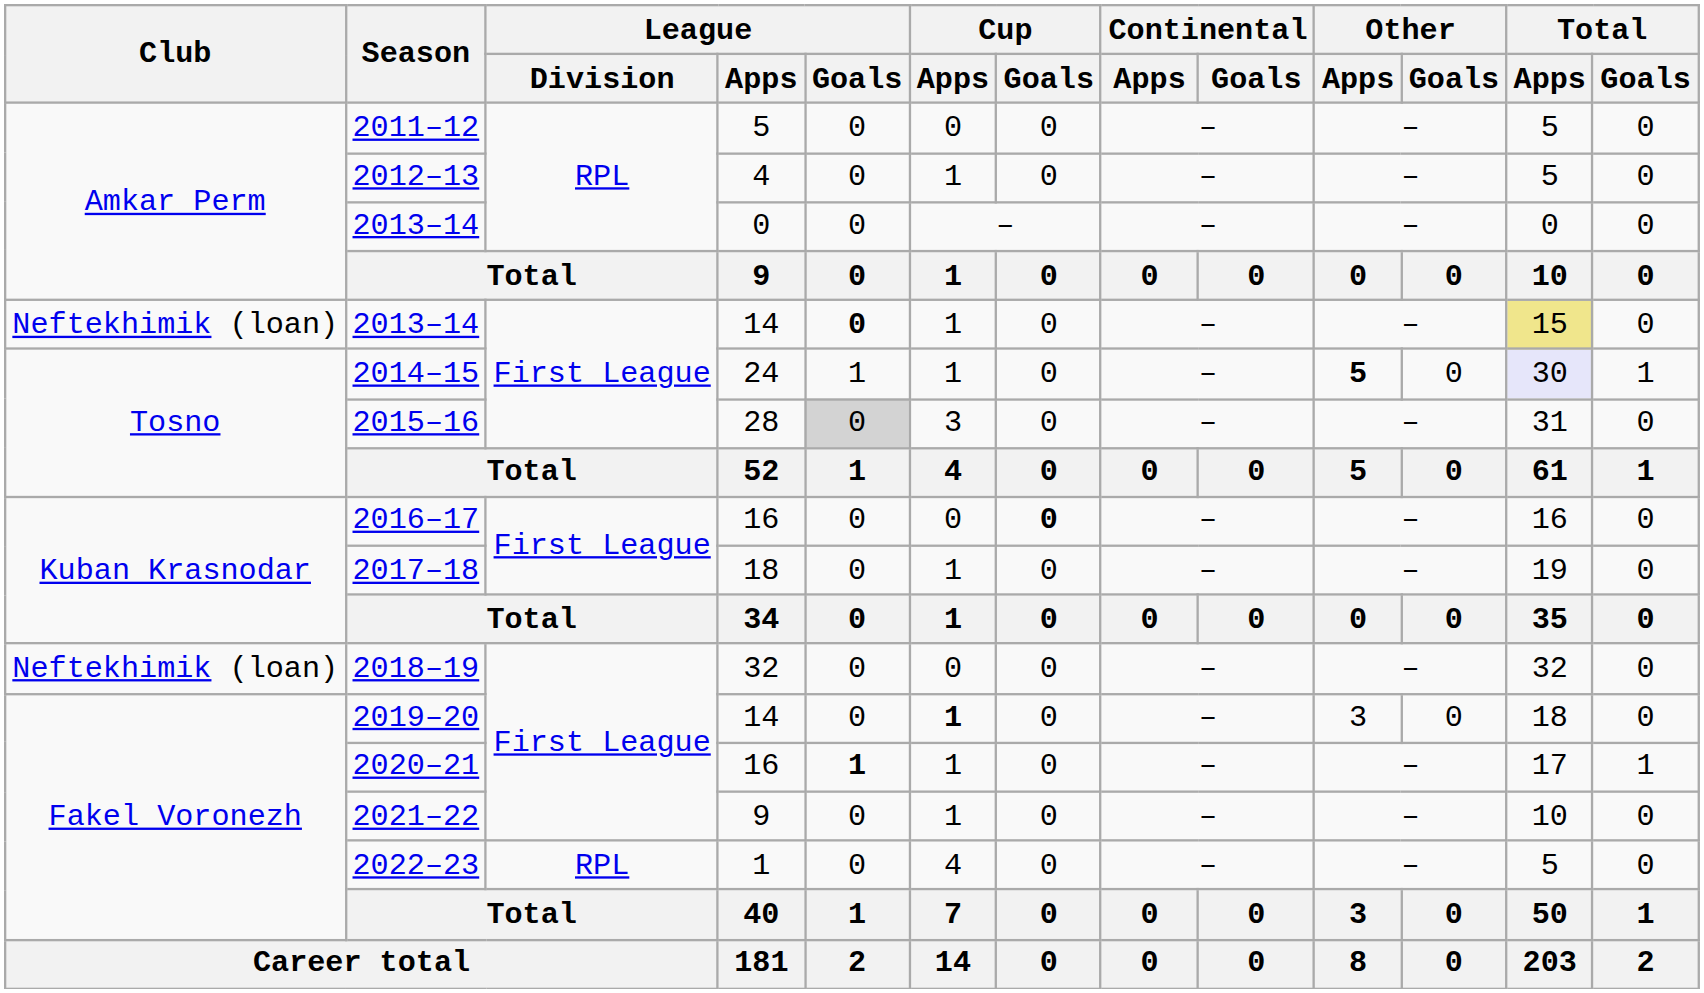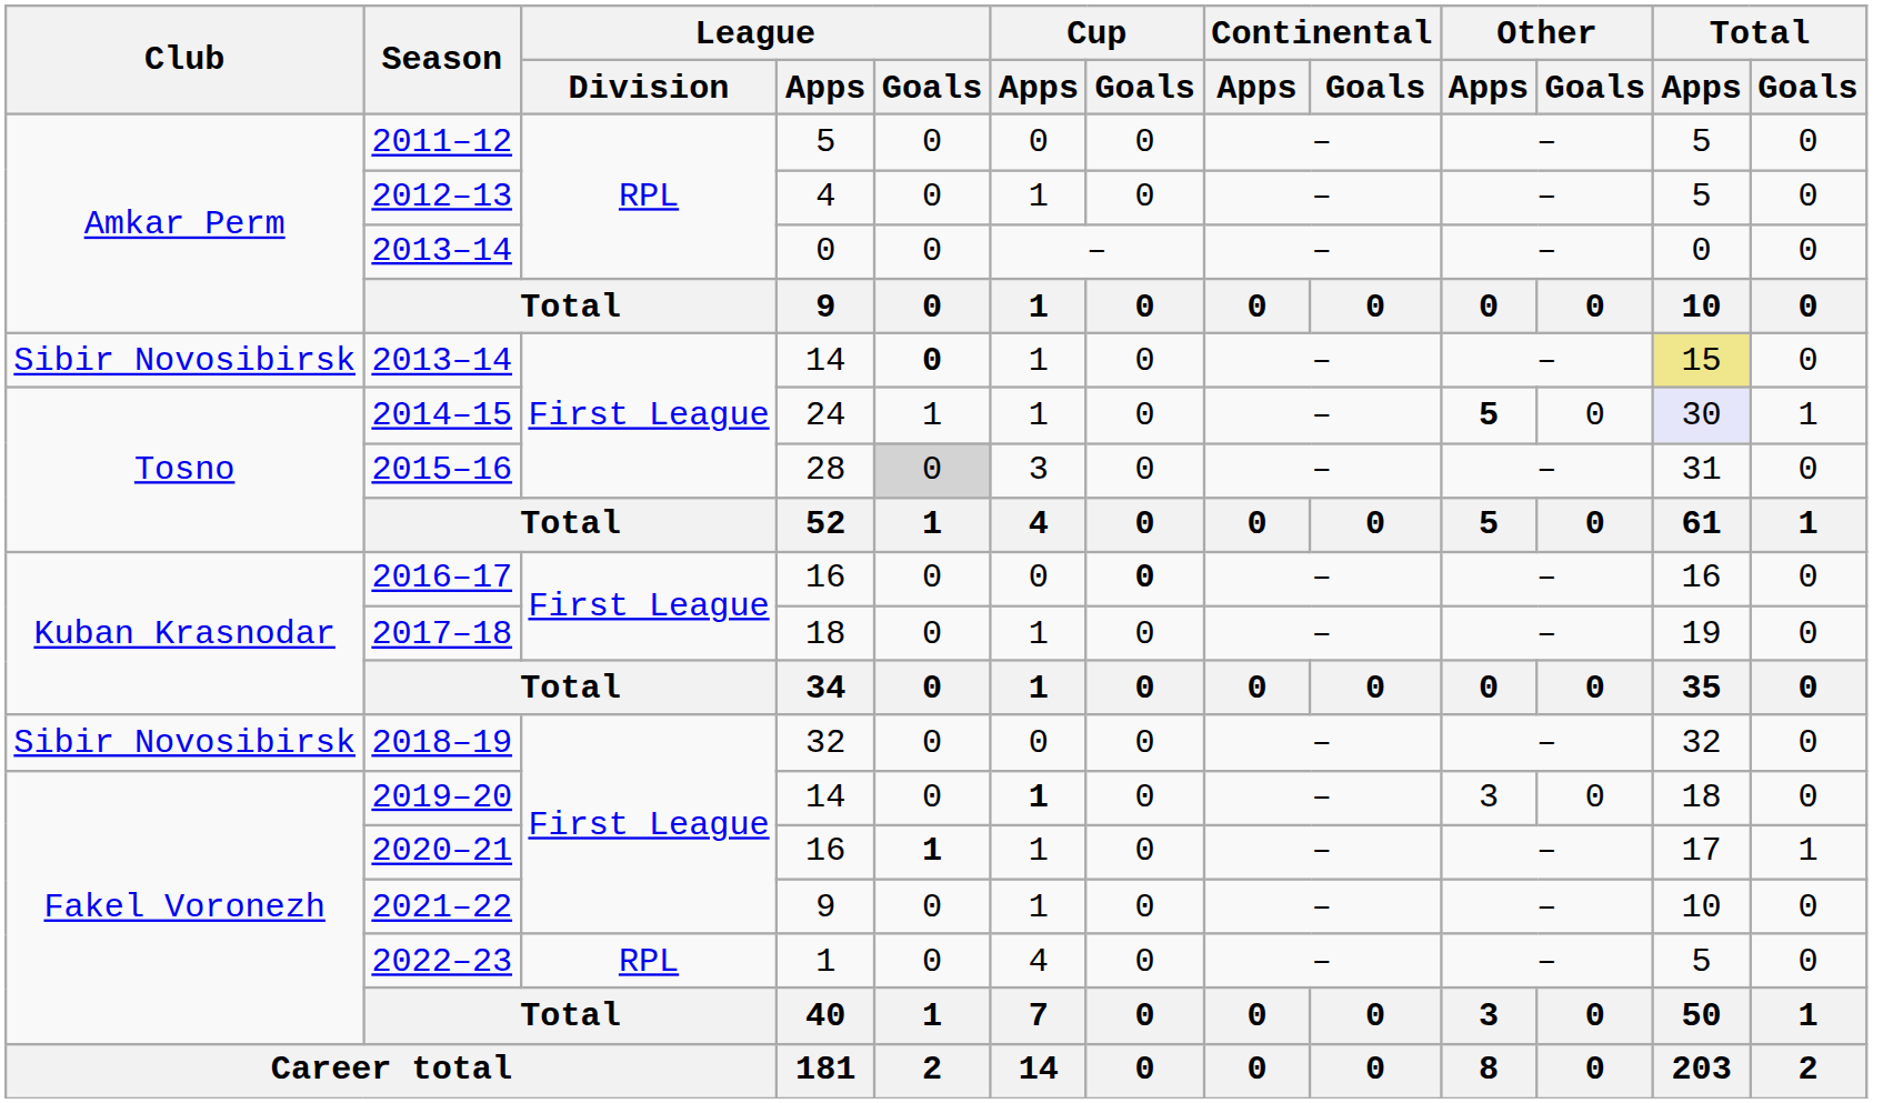2013–14 / 14 | Club: Neftekhimik (loan) -> Sibir Novosibirsk
2018–19 | Club: Neftekhimik (loan) -> Sibir Novosibirsk
